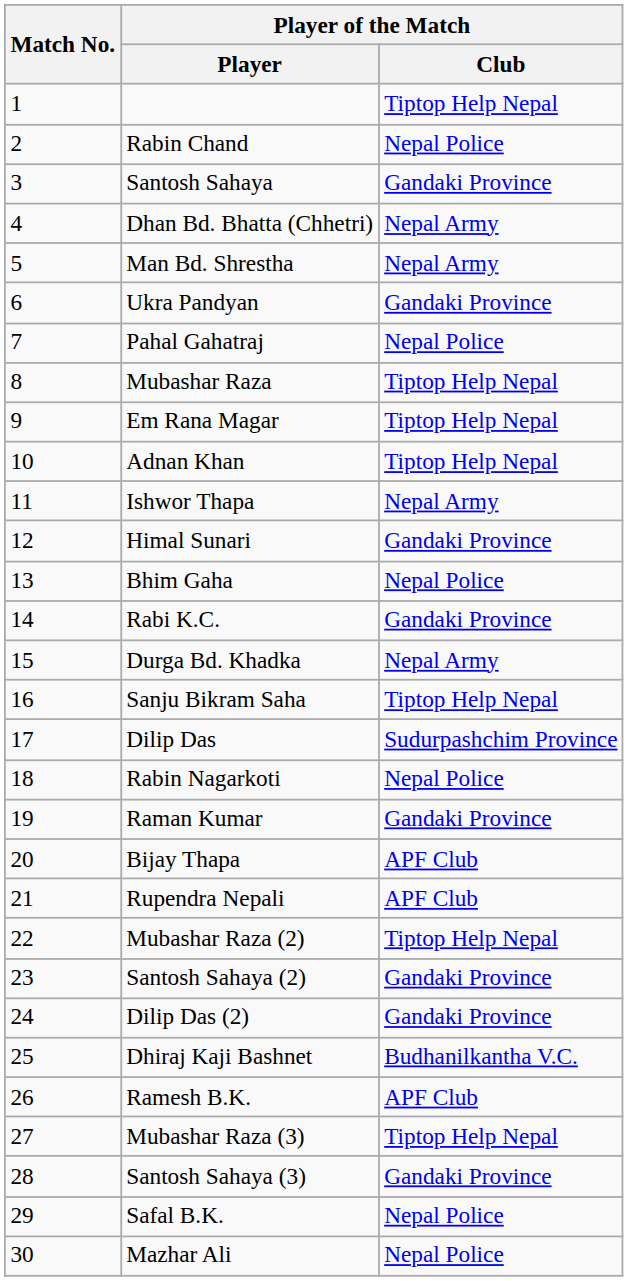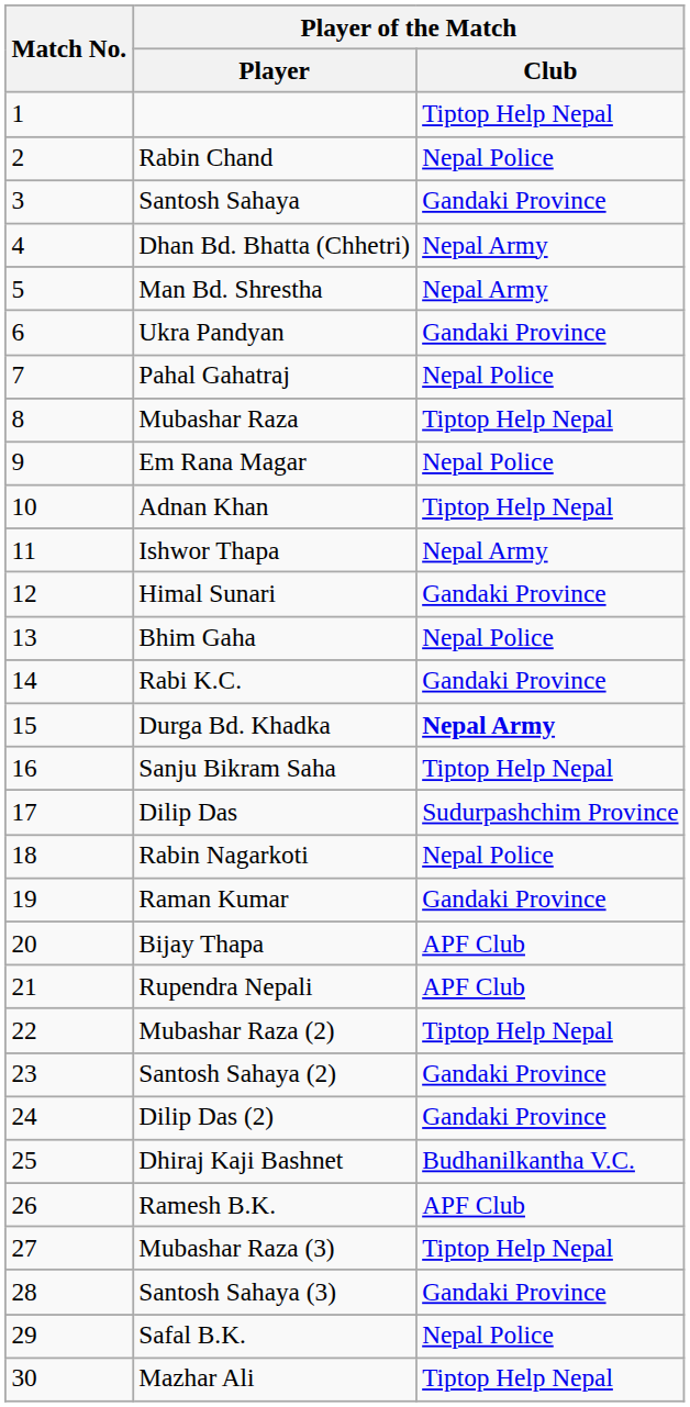Em Rana Magar | Player of the Match / Club: Tiptop Help Nepal -> Nepal Police
Durga Bd. Khadka | Player of the Match / Club: normal -> bold
Mazhar Ali | Player of the Match / Club: Nepal Police -> Tiptop Help Nepal
